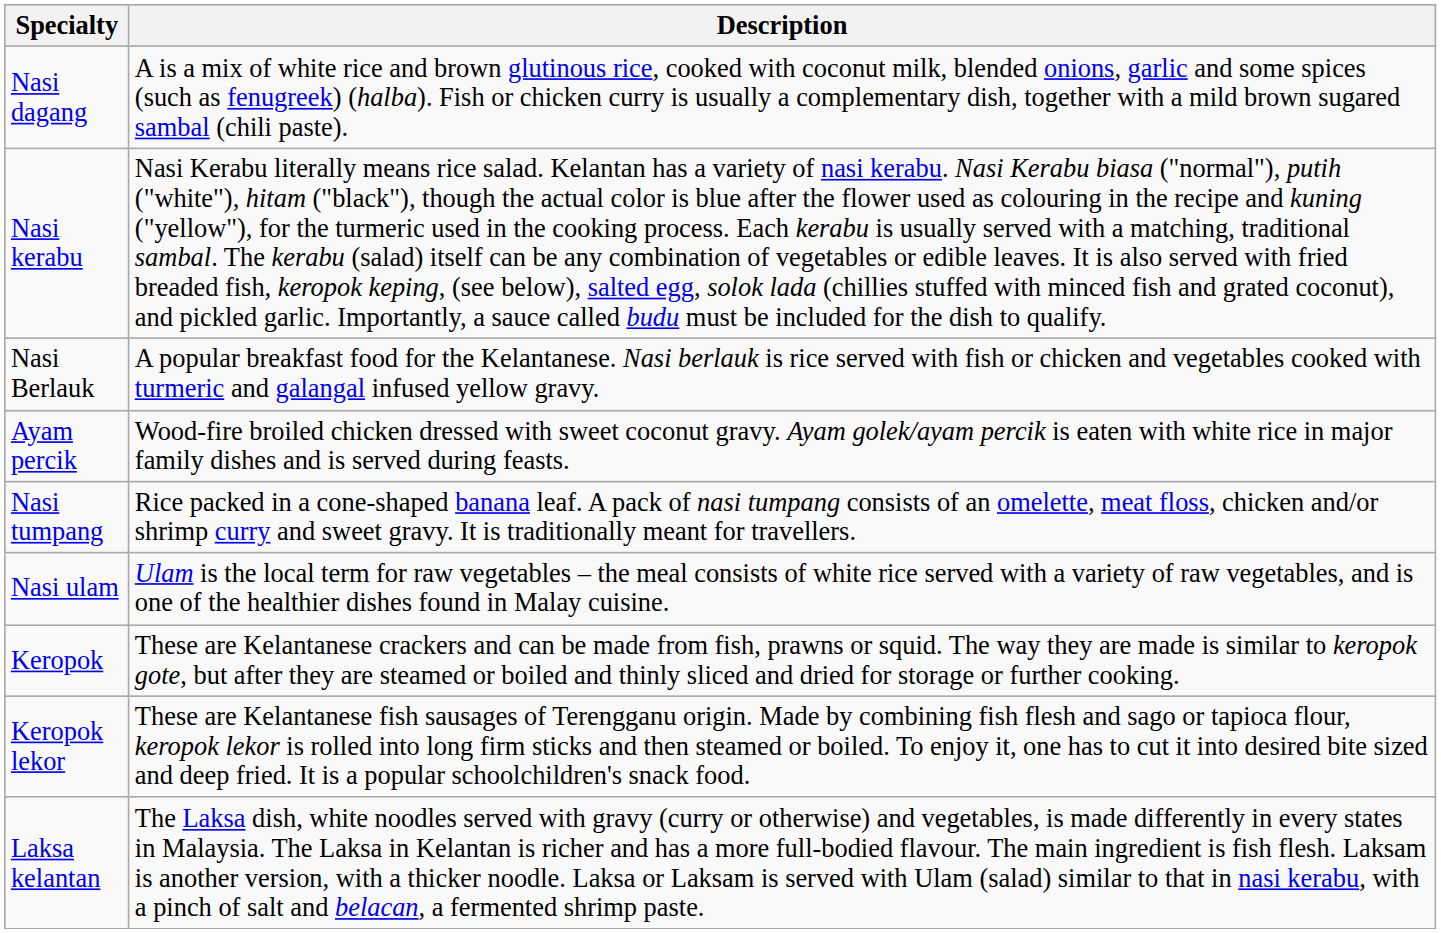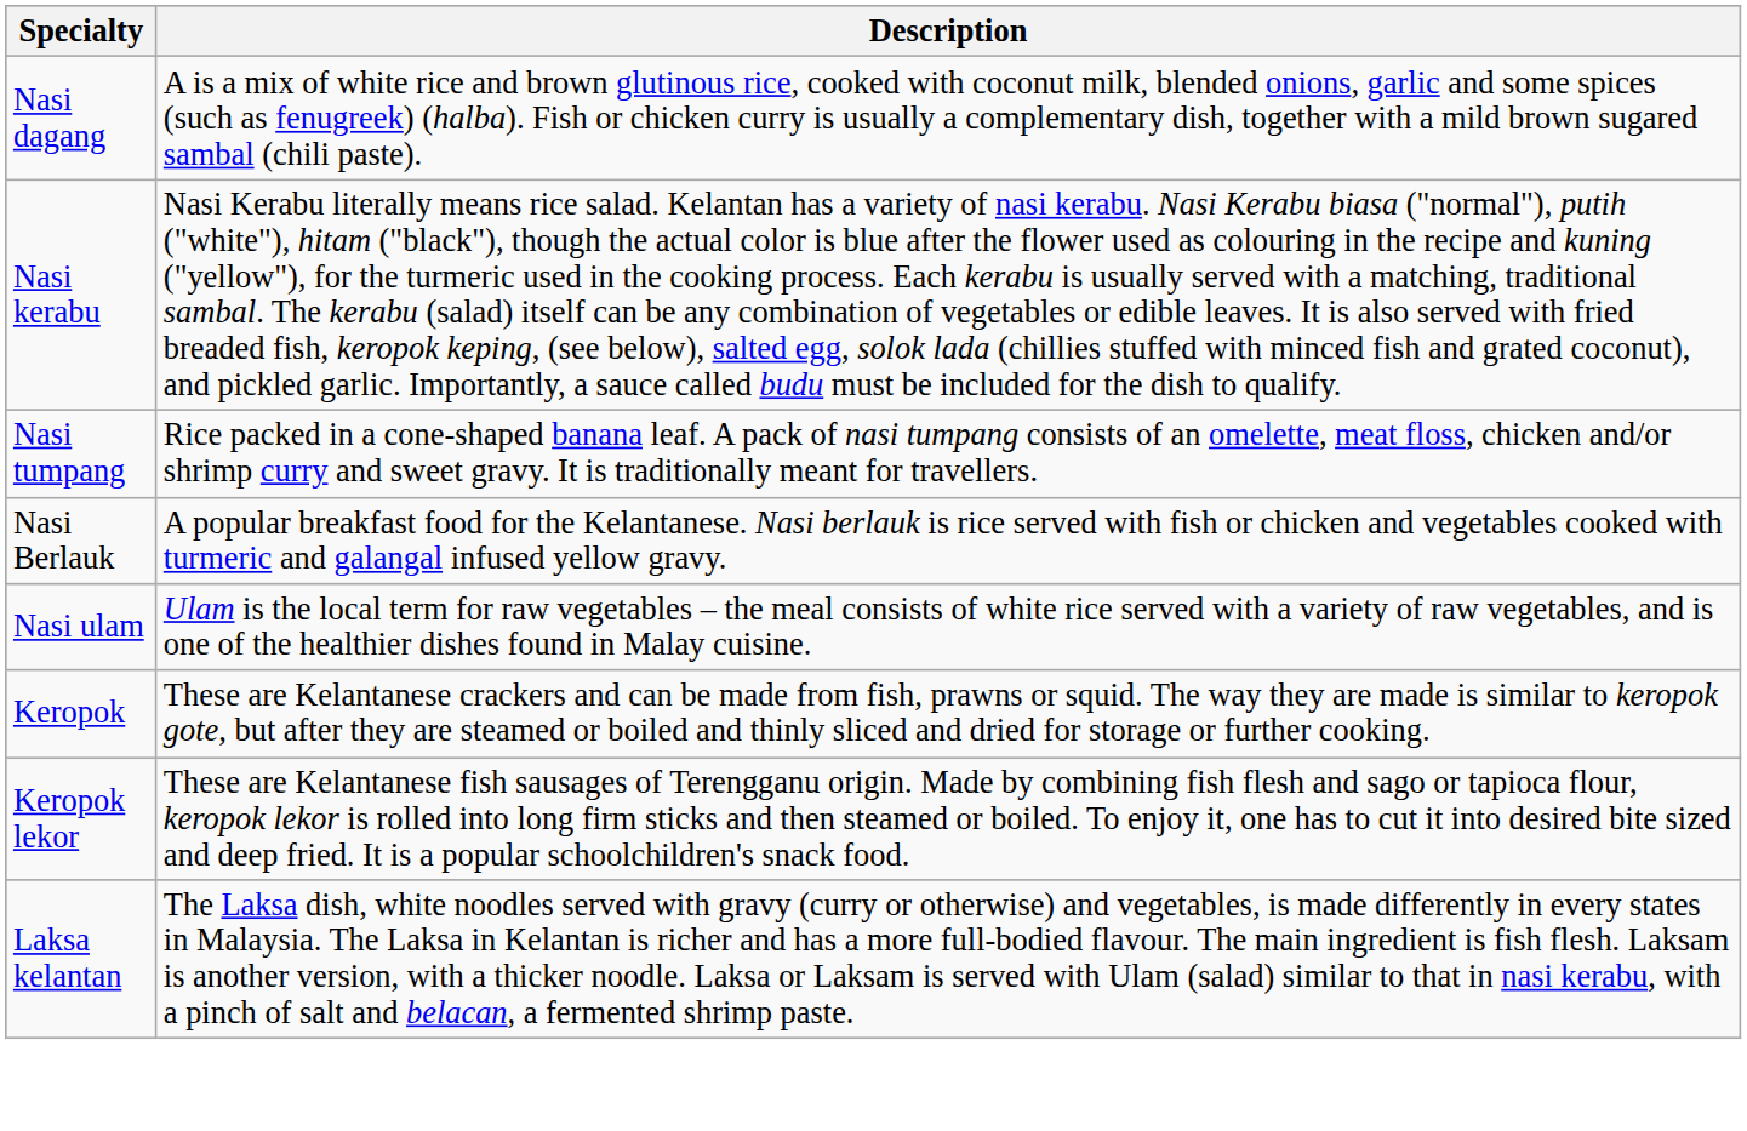rows swapped: Nasi tumpang <-> Nasi Berlauk
- row: Ayam percik | Wood-fire broiled chicken dressed with sweet coconut gravy. Ayam golek/ayam percik is eaten with white rice in major family dishes and is served during feasts.
